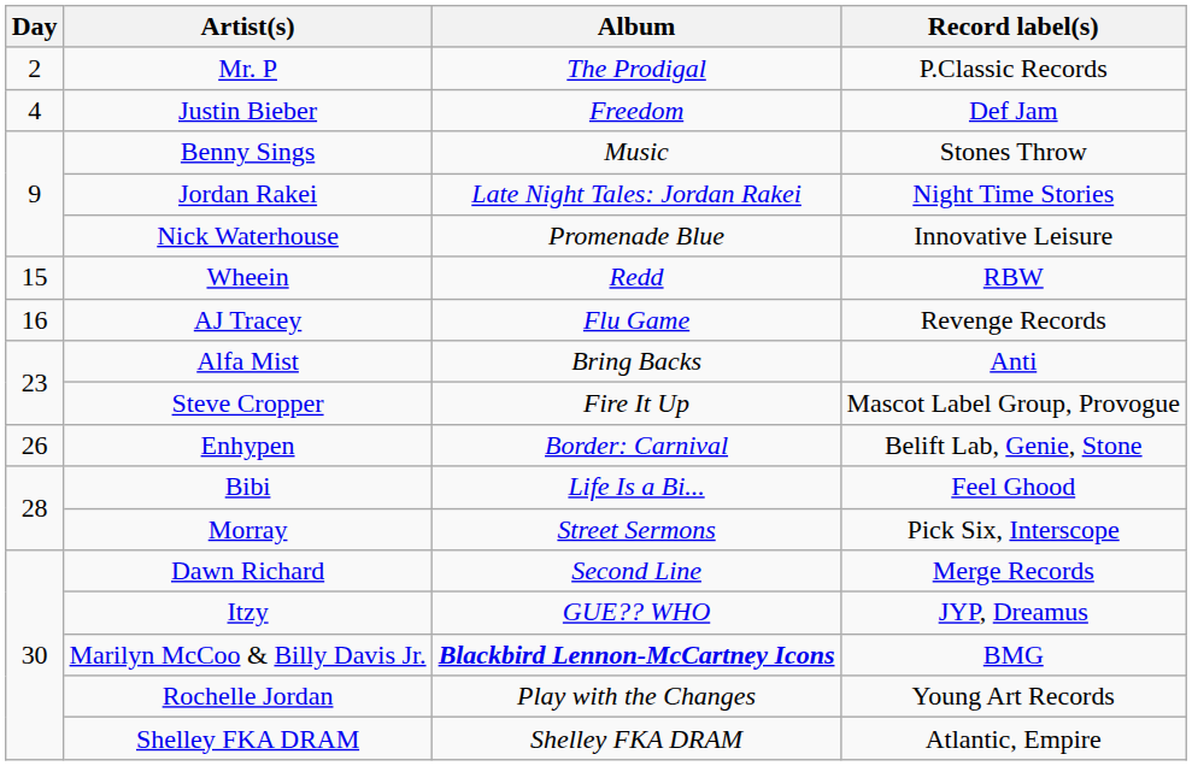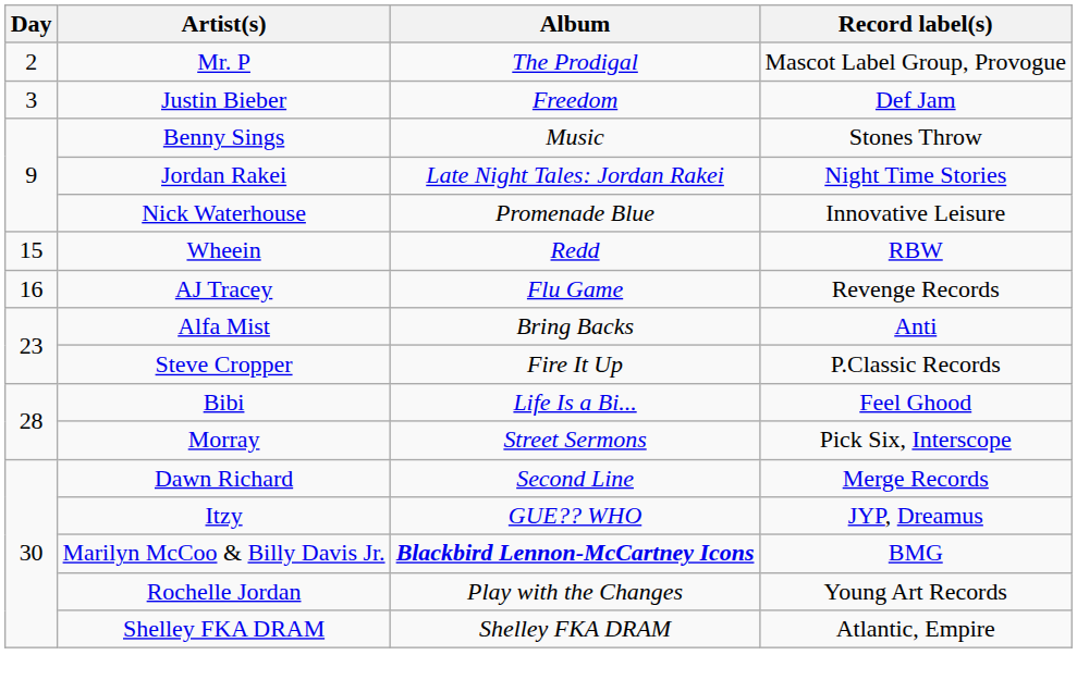Mr. P | Record label(s): P.Classic Records -> Mascot Label Group, Provogue
Justin Bieber | Day: 4 -> 3
Steve Cropper | Record label(s): Mascot Label Group, Provogue -> P.Classic Records
- row: 26 | Enhypen | Border: Carnival | Belift Lab, Genie, Stone
